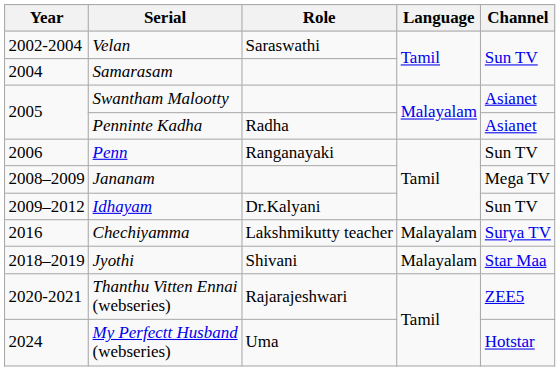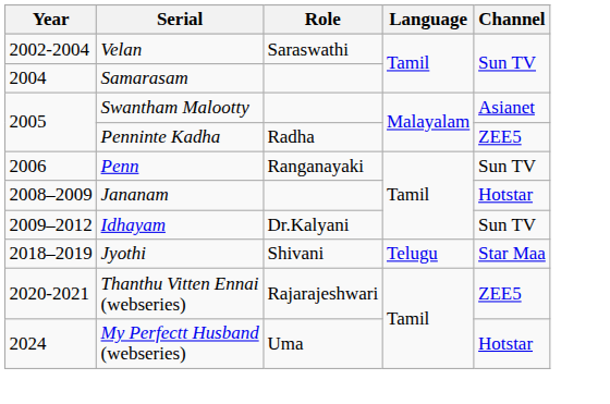Penninte Kadha | Channel: Asianet -> ZEE5
Jananam | Channel: Mega TV -> Hotstar
- row: 2016 | Chechiyamma | Lakshmikutty teacher | Malayalam | Surya TV
Jyothi | Language: Malayalam -> Telugu
